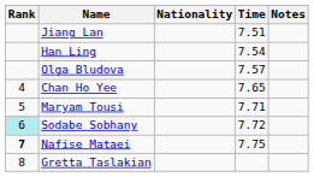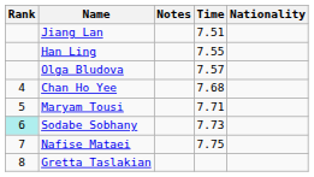columns swapped: Nationality <-> Notes
Han Ling | Time: 7.54 -> 7.55
Chan Ho Yee | Time: 7.65 -> 7.68
Sodabe Sobhany | Time: 7.72 -> 7.73
Nafise Mataei | Rank: bold -> normal
